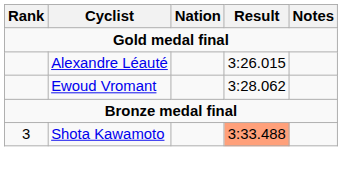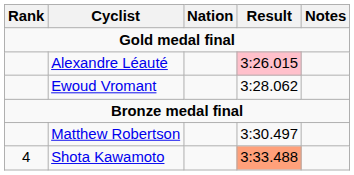Alexandre Léauté | Result: no background -> pink background
+ row: Matthew Robertson | 3:30.497
Shota Kawamoto | Rank: 3 -> 4
